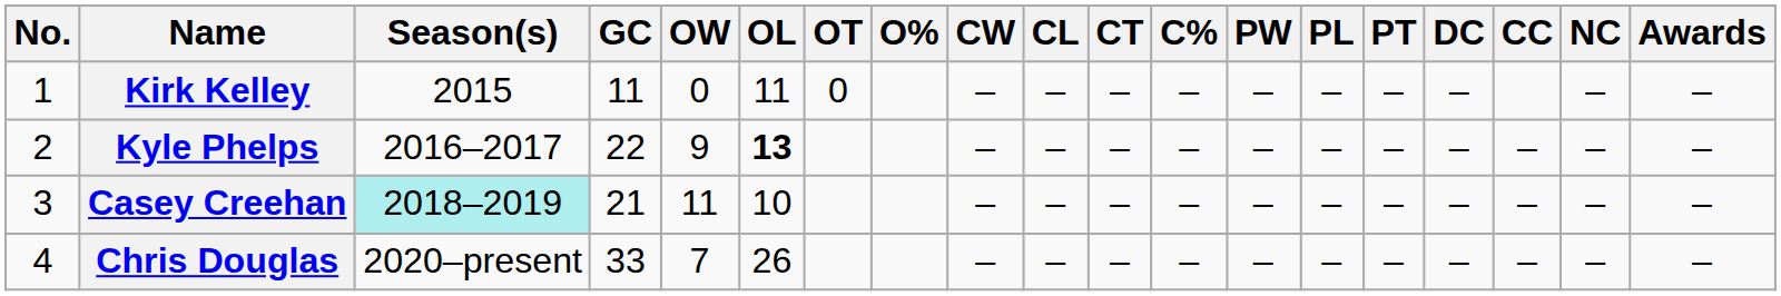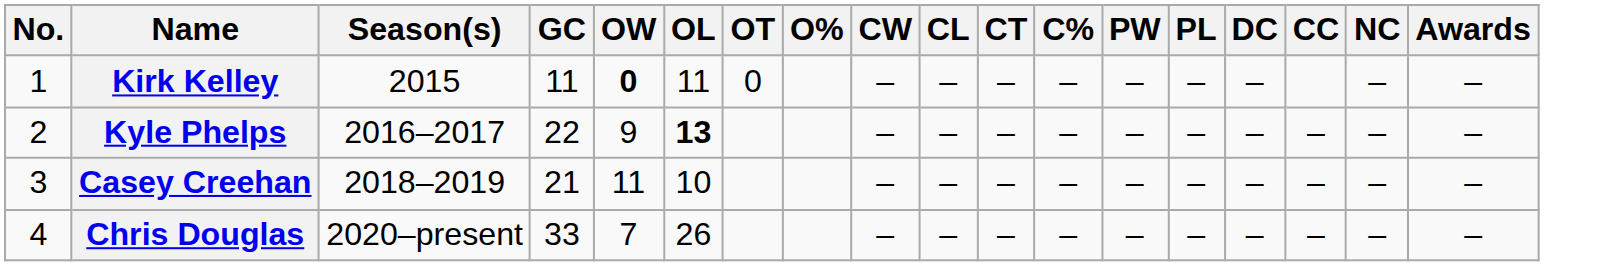- column: PT | – | – | – | –
Kirk Kelley | OW: normal -> bold
Casey Creehan | Season(s): paleturquoise background -> no background
